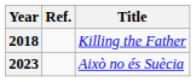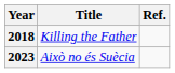columns swapped: Title <-> Ref.
